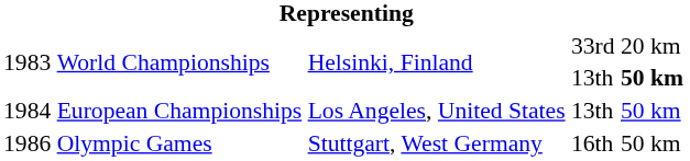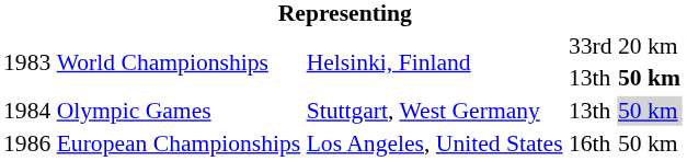1984 | column 2: European Championships -> Olympic Games
1984 | column 3: Los Angeles, United States -> Stuttgart, West Germany
1984 | column 5: no background -> lightgrey background
1986 | column 2: Olympic Games -> European Championships
1986 | column 3: Stuttgart, West Germany -> Los Angeles, United States
